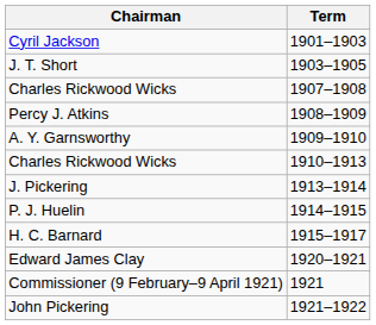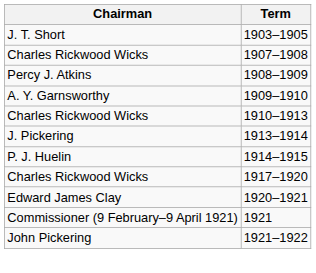- row: Cyril Jackson | 1901–1903
- row: H. C. Barnard | 1915–1917
+ row: Charles Rickwood Wicks | 1917–1920
